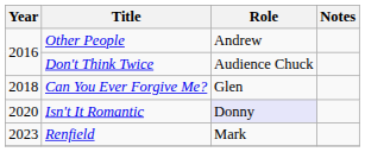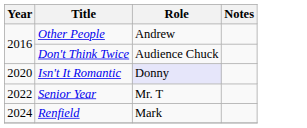- row: 2018 | Can You Ever Forgive Me? | Glen
+ row: 2022 | Senior Year | Mr. T
Renfield | Year: 2023 -> 2024
